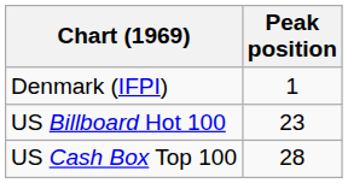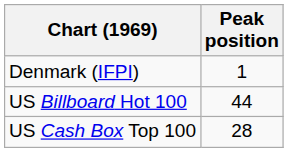US Billboard Hot 100 | Peak position: 23 -> 44
